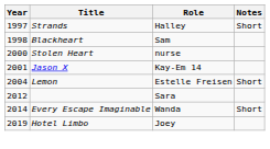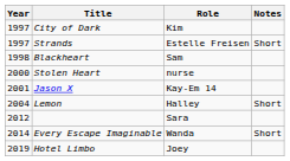+ row: 1997 | City of Dark | Kim
Strands | Role: Halley -> Estelle Freisen
Lemon | Role: Estelle Freisen -> Halley
